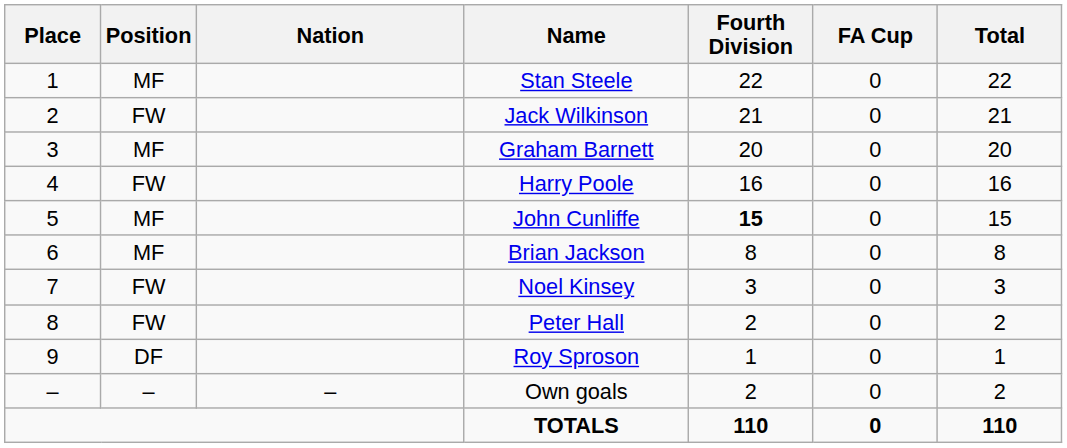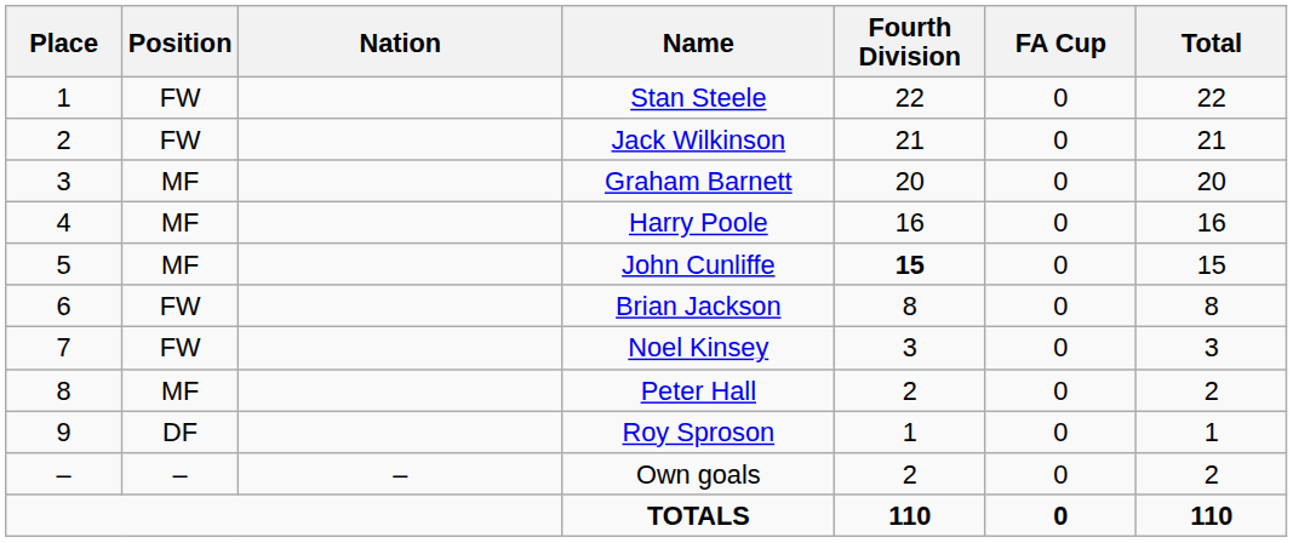Stan Steele | Position: MF -> FW
Harry Poole | Position: FW -> MF
Brian Jackson | Position: MF -> FW
Peter Hall | Position: FW -> MF
